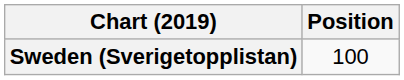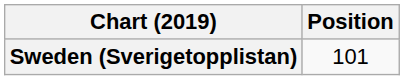Sweden (Sverigetopplistan) | Position: 100 -> 101
